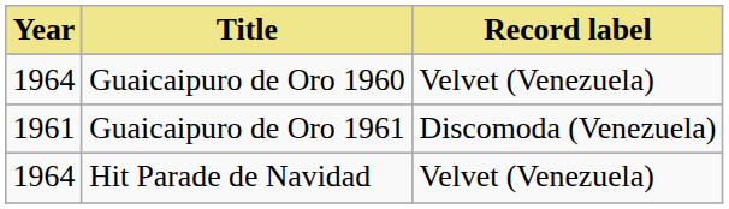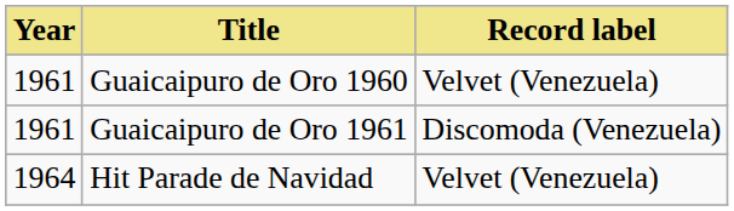Guaicaipuro de Oro 1960 | Year: 1964 -> 1961
